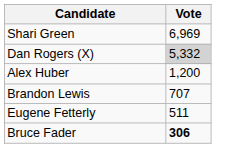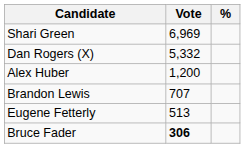+ column: %
Dan Rogers (X) | Vote: lightgrey background -> no background
Eugene Fetterly | Vote: 511 -> 513
